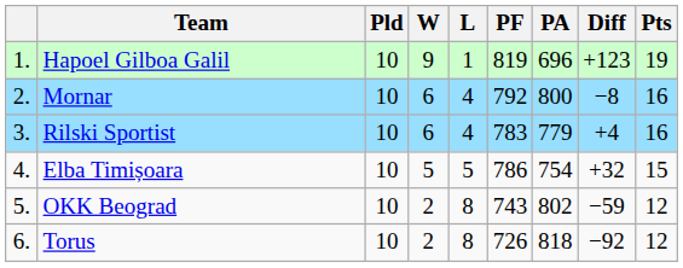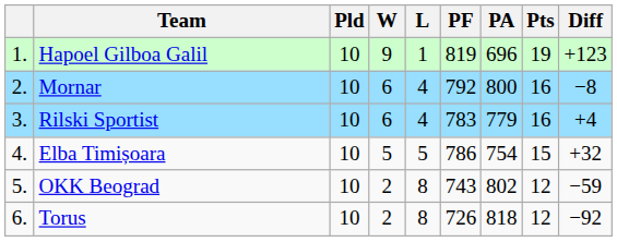columns swapped: Diff <-> Pts
